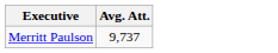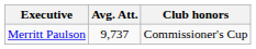+ column: Club honors | Commissioner's Cup
